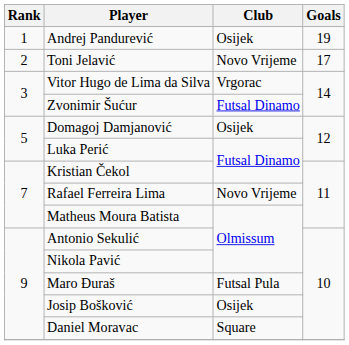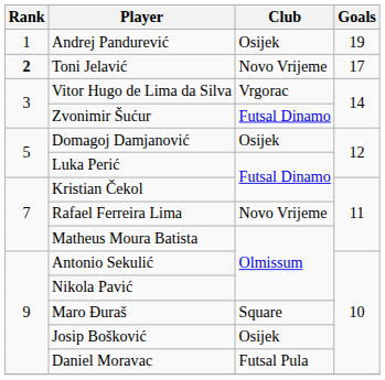Toni Jelavić | Rank: normal -> bold
Maro Đuraš | Club: Futsal Pula -> Square
Daniel Moravac | Club: Square -> Futsal Pula
